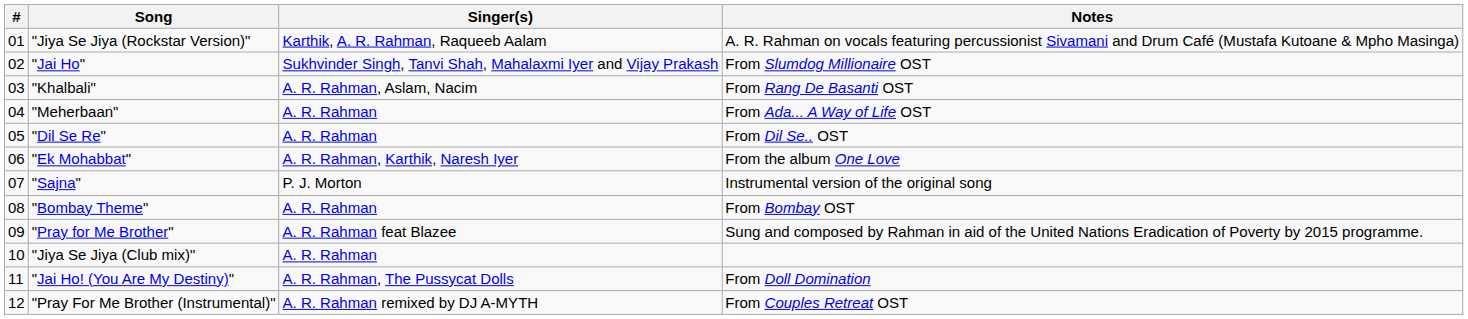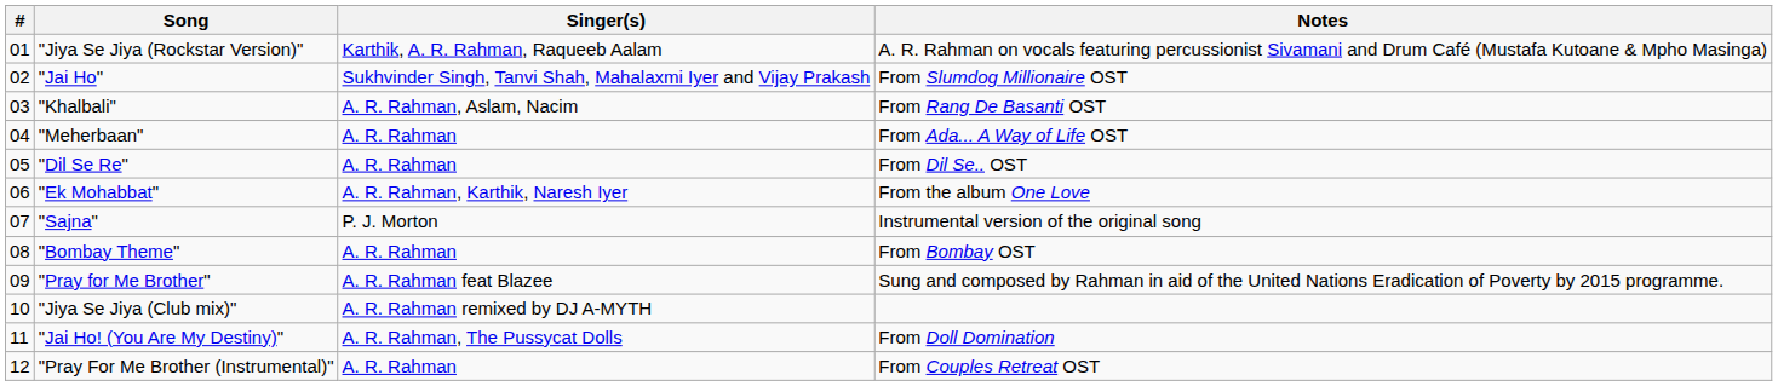"Jiya Se Jiya (Club mix)" | Singer(s): A. R. Rahman -> A. R. Rahman remixed by DJ A-MYTH
"Pray For Me Brother (Instrumental)" | Singer(s): A. R. Rahman remixed by DJ A-MYTH -> A. R. Rahman
